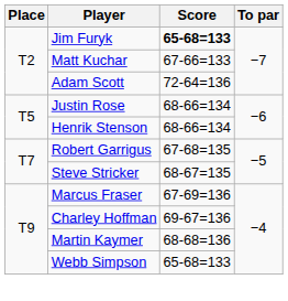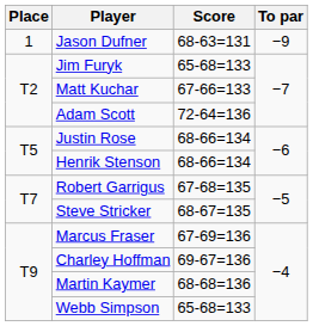+ row: 1 | Jason Dufner | 68-63=131 | −9
Jim Furyk | Score: bold -> normal
